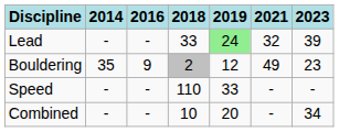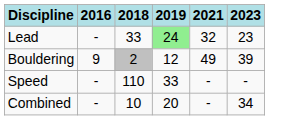- column: 2014 | - | 35 | - | -
Lead | 2023: 39 -> 23
Bouldering | 2023: 23 -> 39
